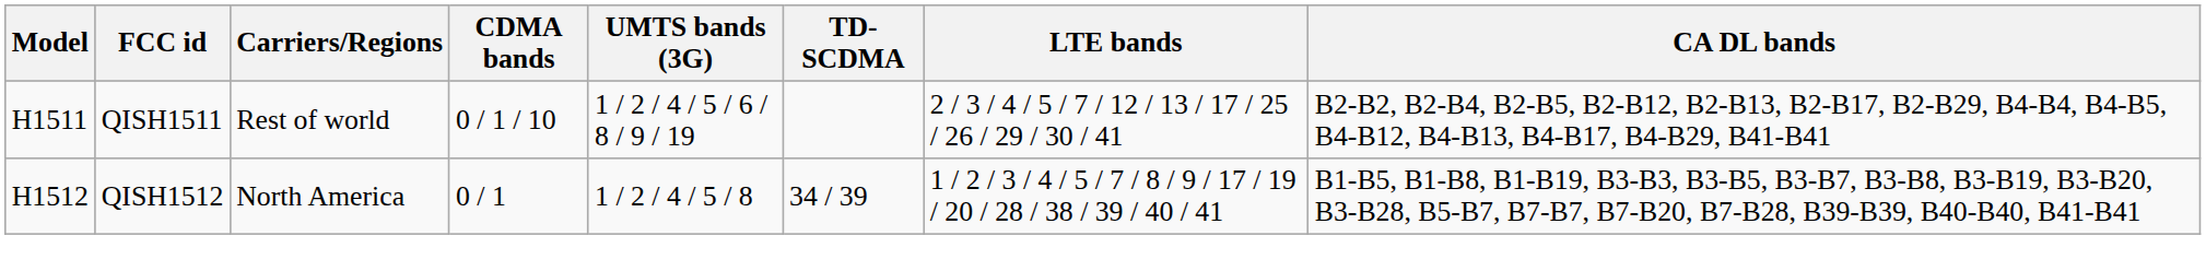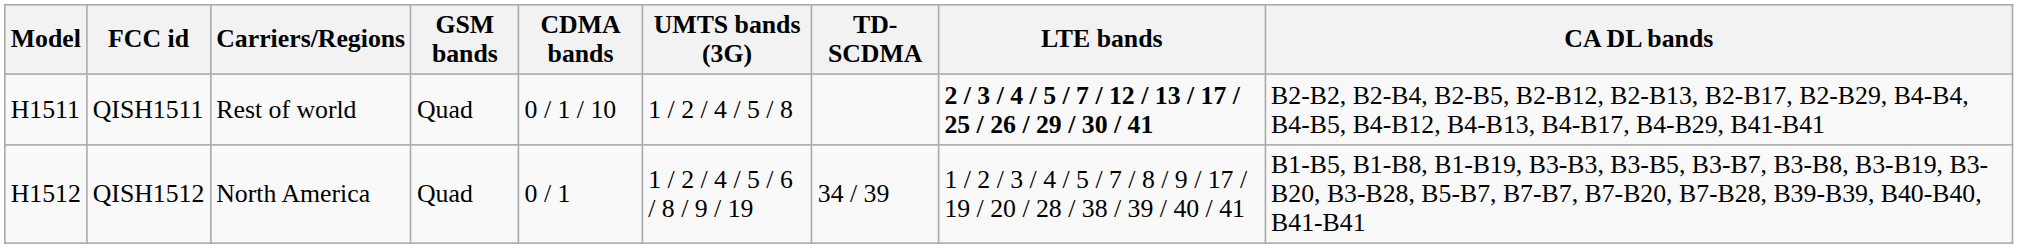+ column: GSM bands | Quad | Quad
QISH1511 | UMTS bands (3G): 1 / 2 / 4 / 5 / 6 / 8 / 9 / 19 -> 1 / 2 / 4 / 5 / 8
QISH1511 | LTE bands: normal -> bold
QISH1512 | UMTS bands (3G): 1 / 2 / 4 / 5 / 8 -> 1 / 2 / 4 / 5 / 6 / 8 / 9 / 19
